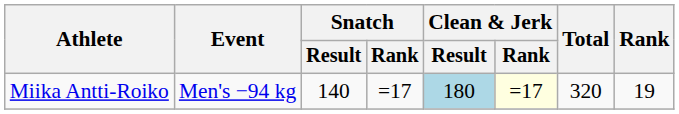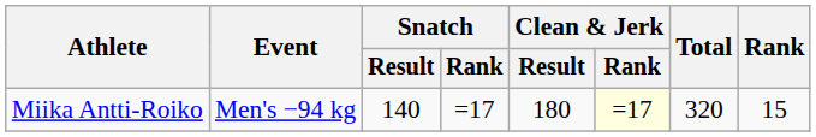Miika Antti-Roiko | Clean & Jerk / Result: lightblue background -> no background
Miika Antti-Roiko | Rank: 19 -> 15
